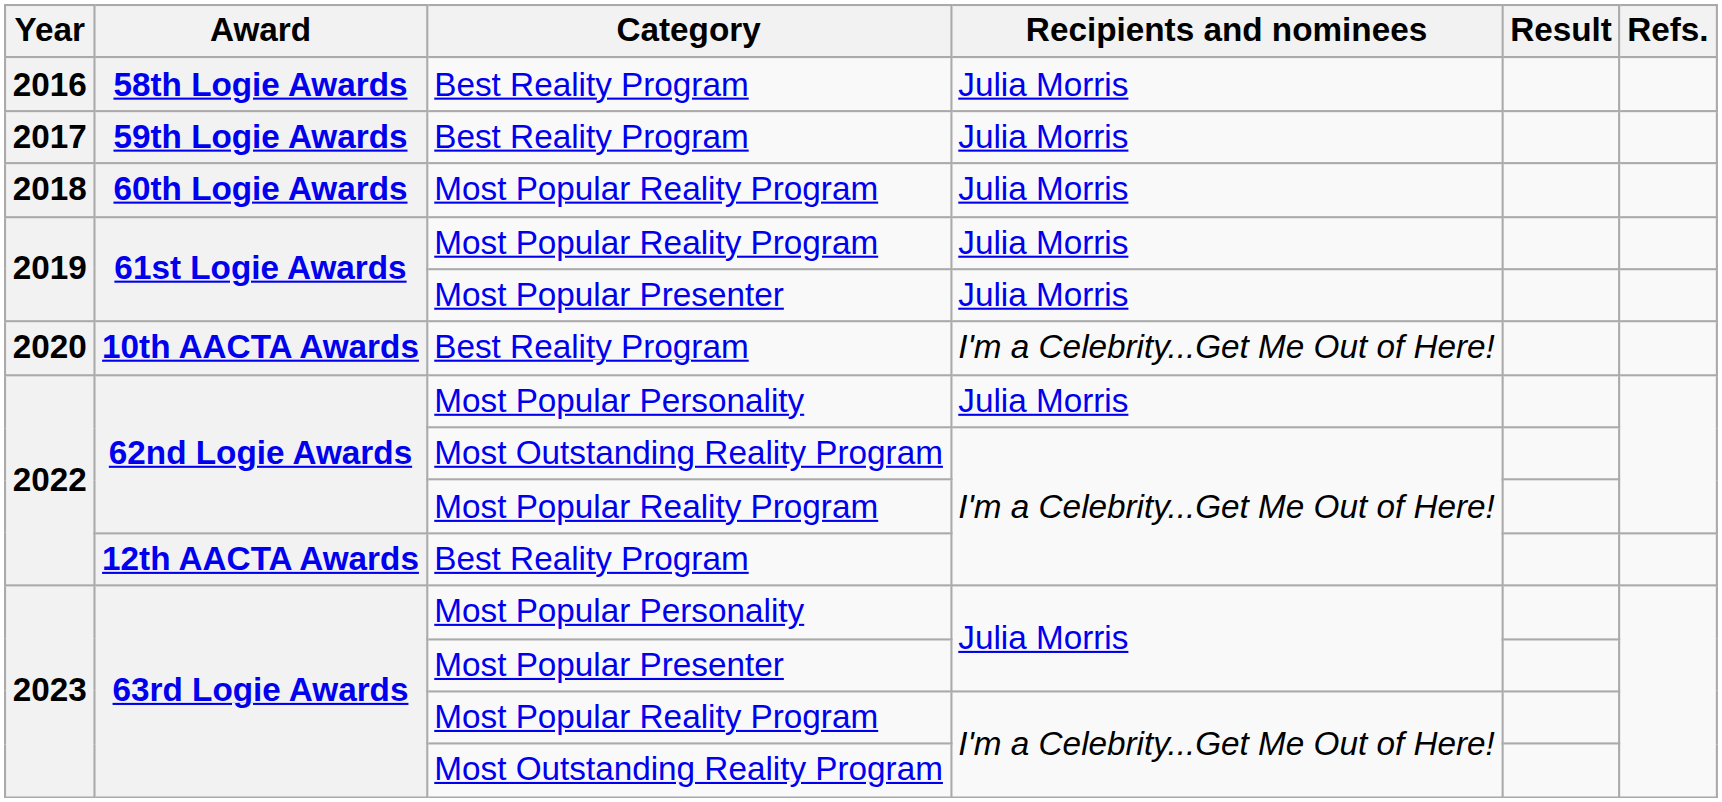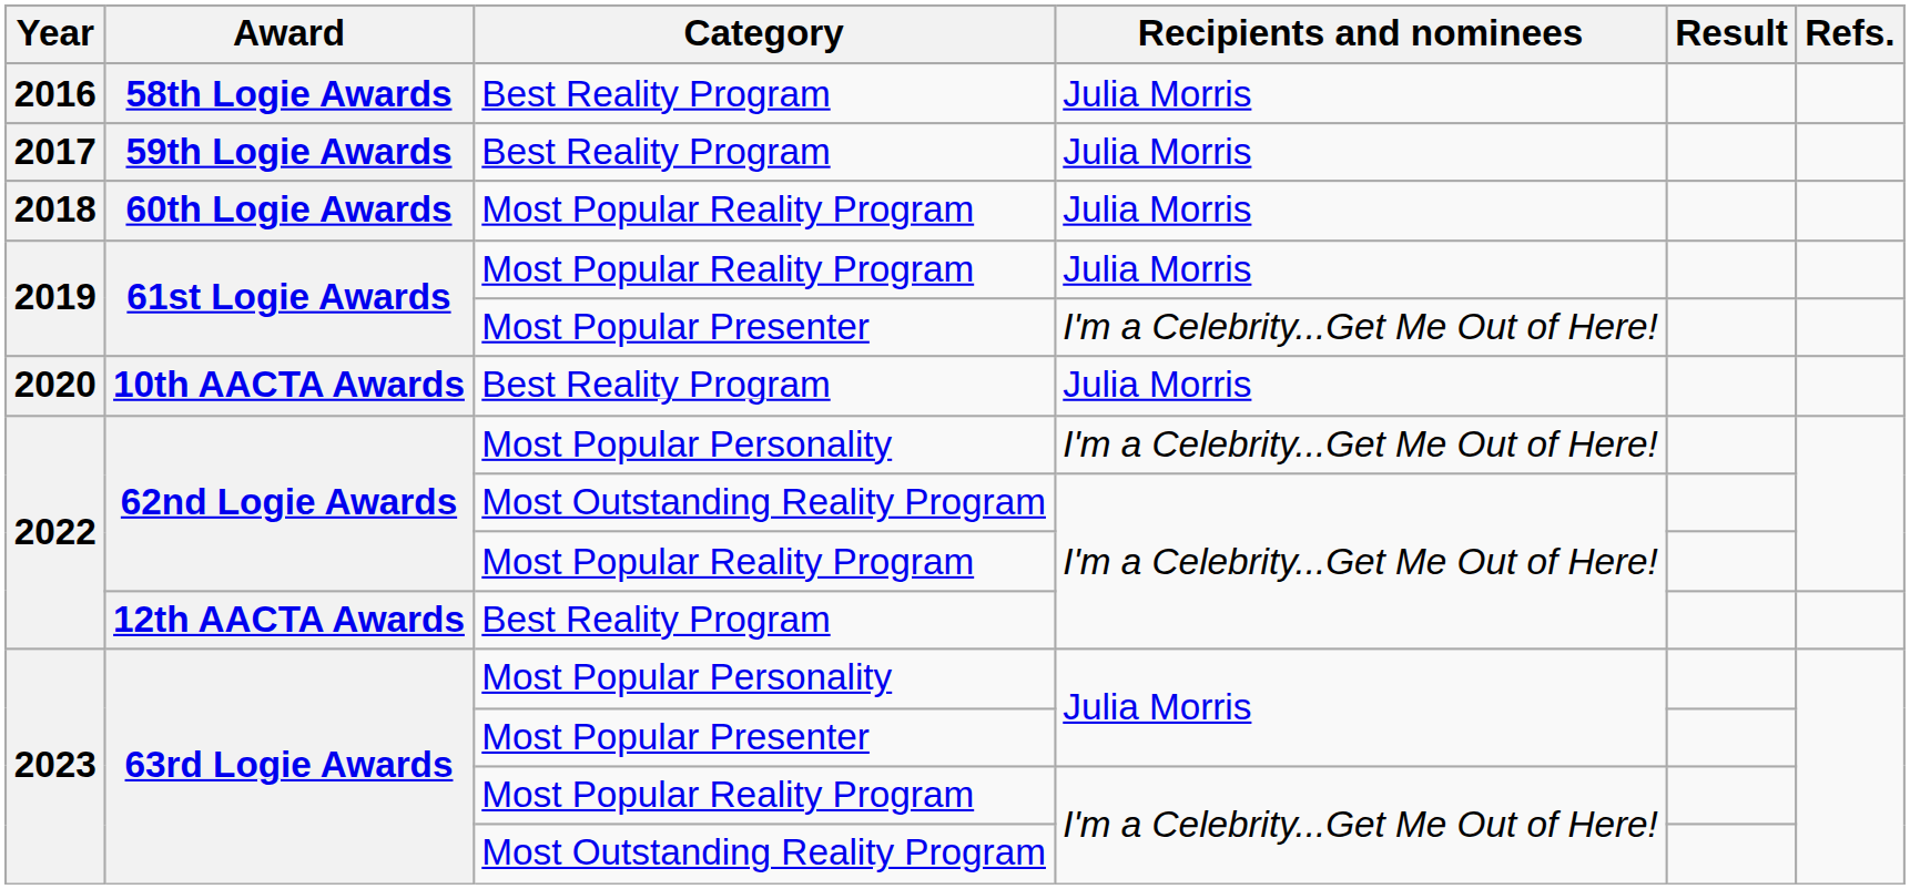61st Logie Awards / Most Popular Presenter | Recipients and nominees: Julia Morris -> I'm a Celebrity...Get Me Out of Here!
10th AACTA Awards | Recipients and nominees: I'm a Celebrity...Get Me Out of Here! -> Julia Morris
62nd Logie Awards / Most Popular Personality | Recipients and nominees: Julia Morris -> I'm a Celebrity...Get Me Out of Here!
